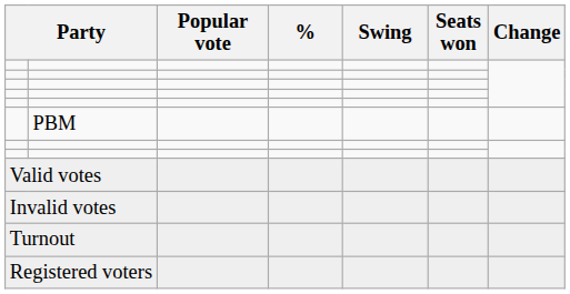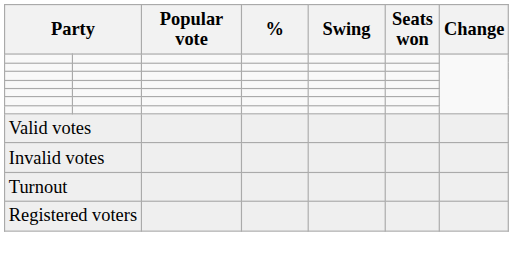- row: PBM
